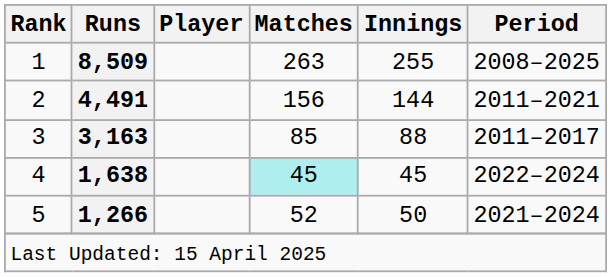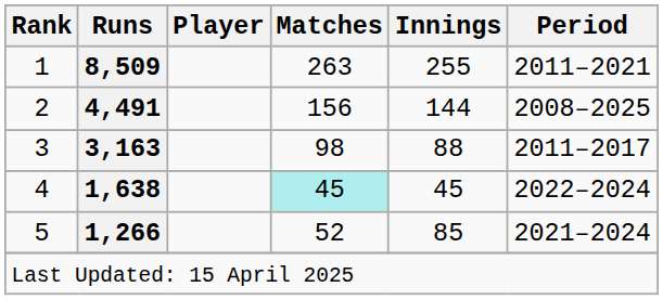1 | Period: 2008–2025 -> 2011–2021
2 | Period: 2011–2021 -> 2008–2025
3 | Matches: 85 -> 98
5 | Innings: 50 -> 85
